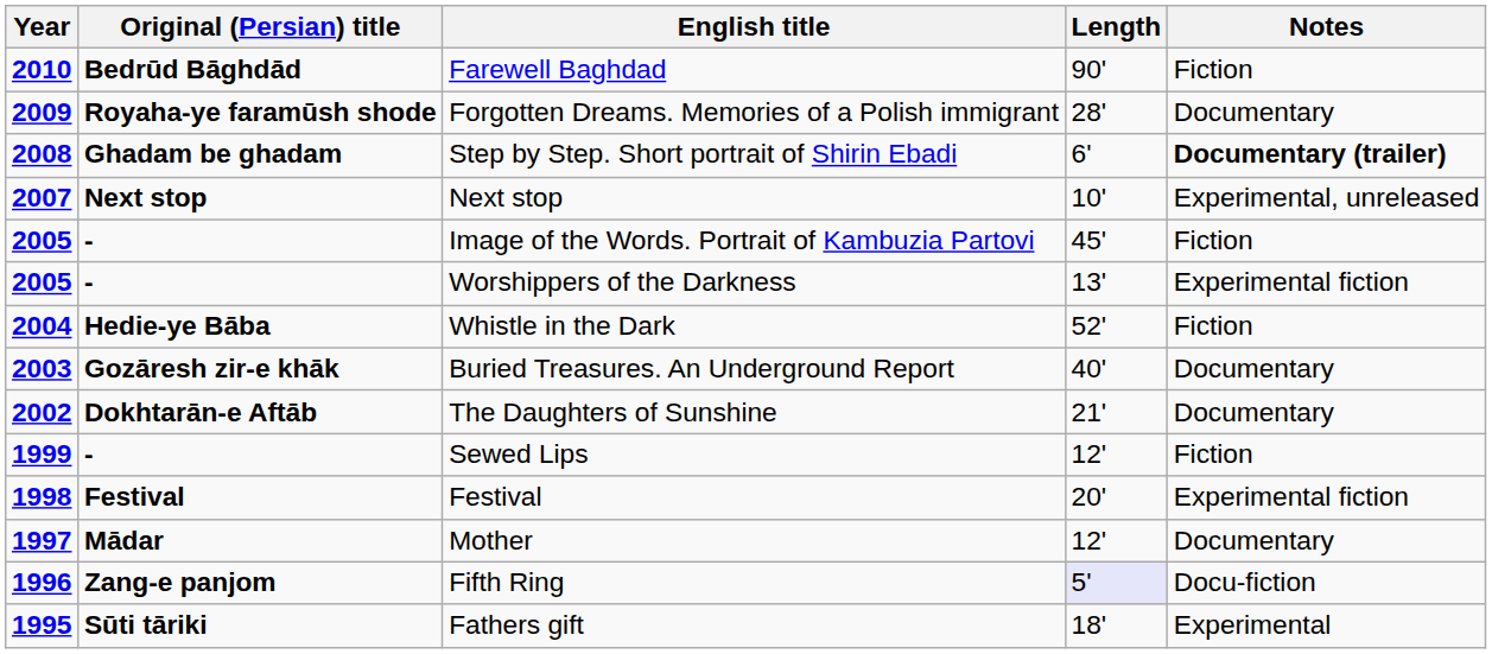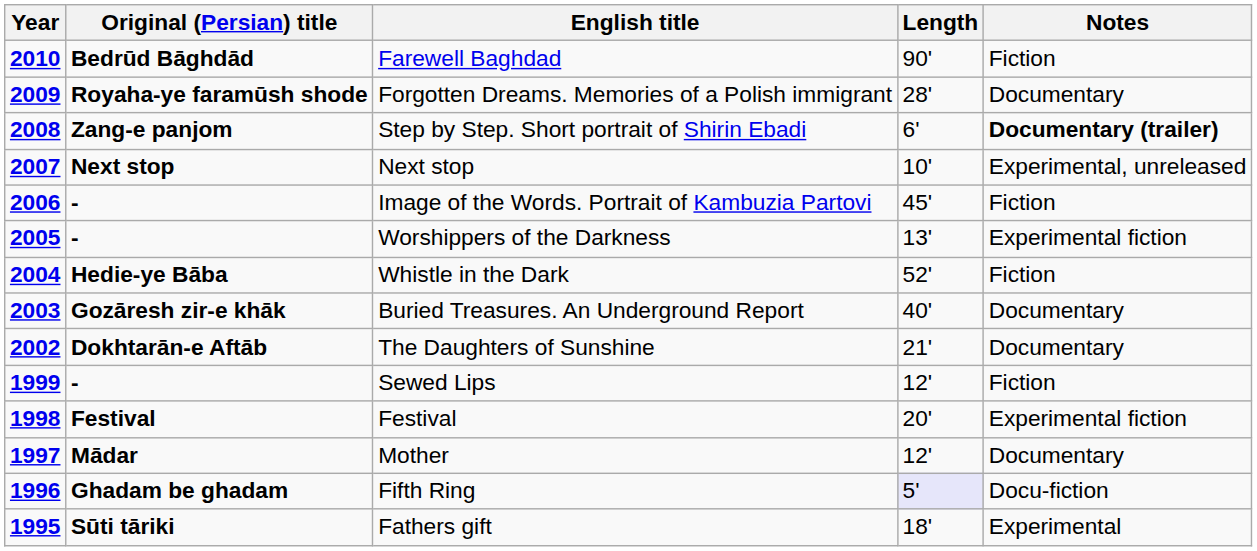Step by Step. Short portrait of Shirin Ebadi | Original (Persian) title: Ghadam be ghadam -> Zang-e panjom
Image of the Words. Portrait of Kambuzia Partovi | Year: 2005 -> 2006
Fifth Ring | Original (Persian) title: Zang-e panjom -> Ghadam be ghadam
